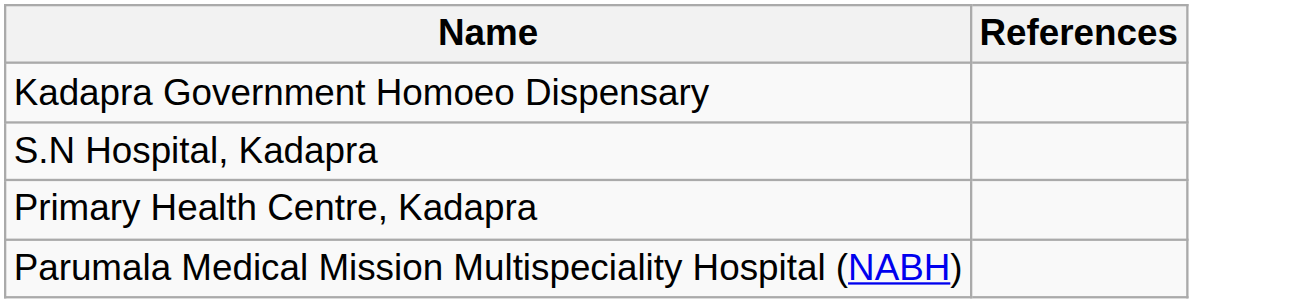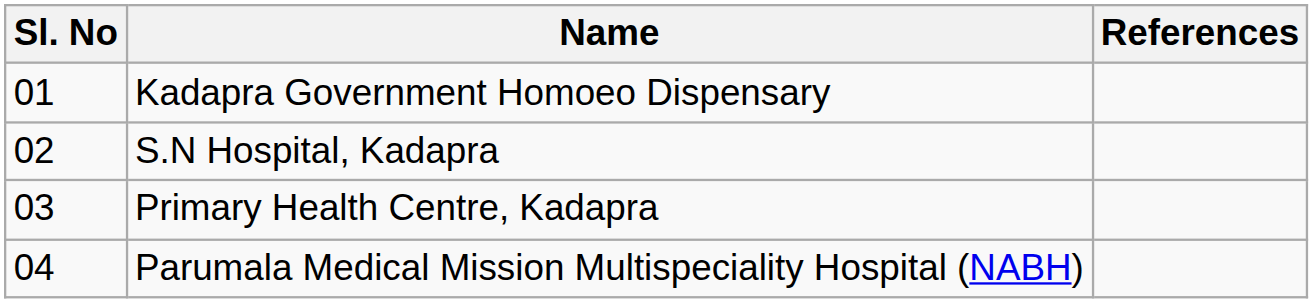+ column: Sl. No | 01 | 02 | 03 | 04
